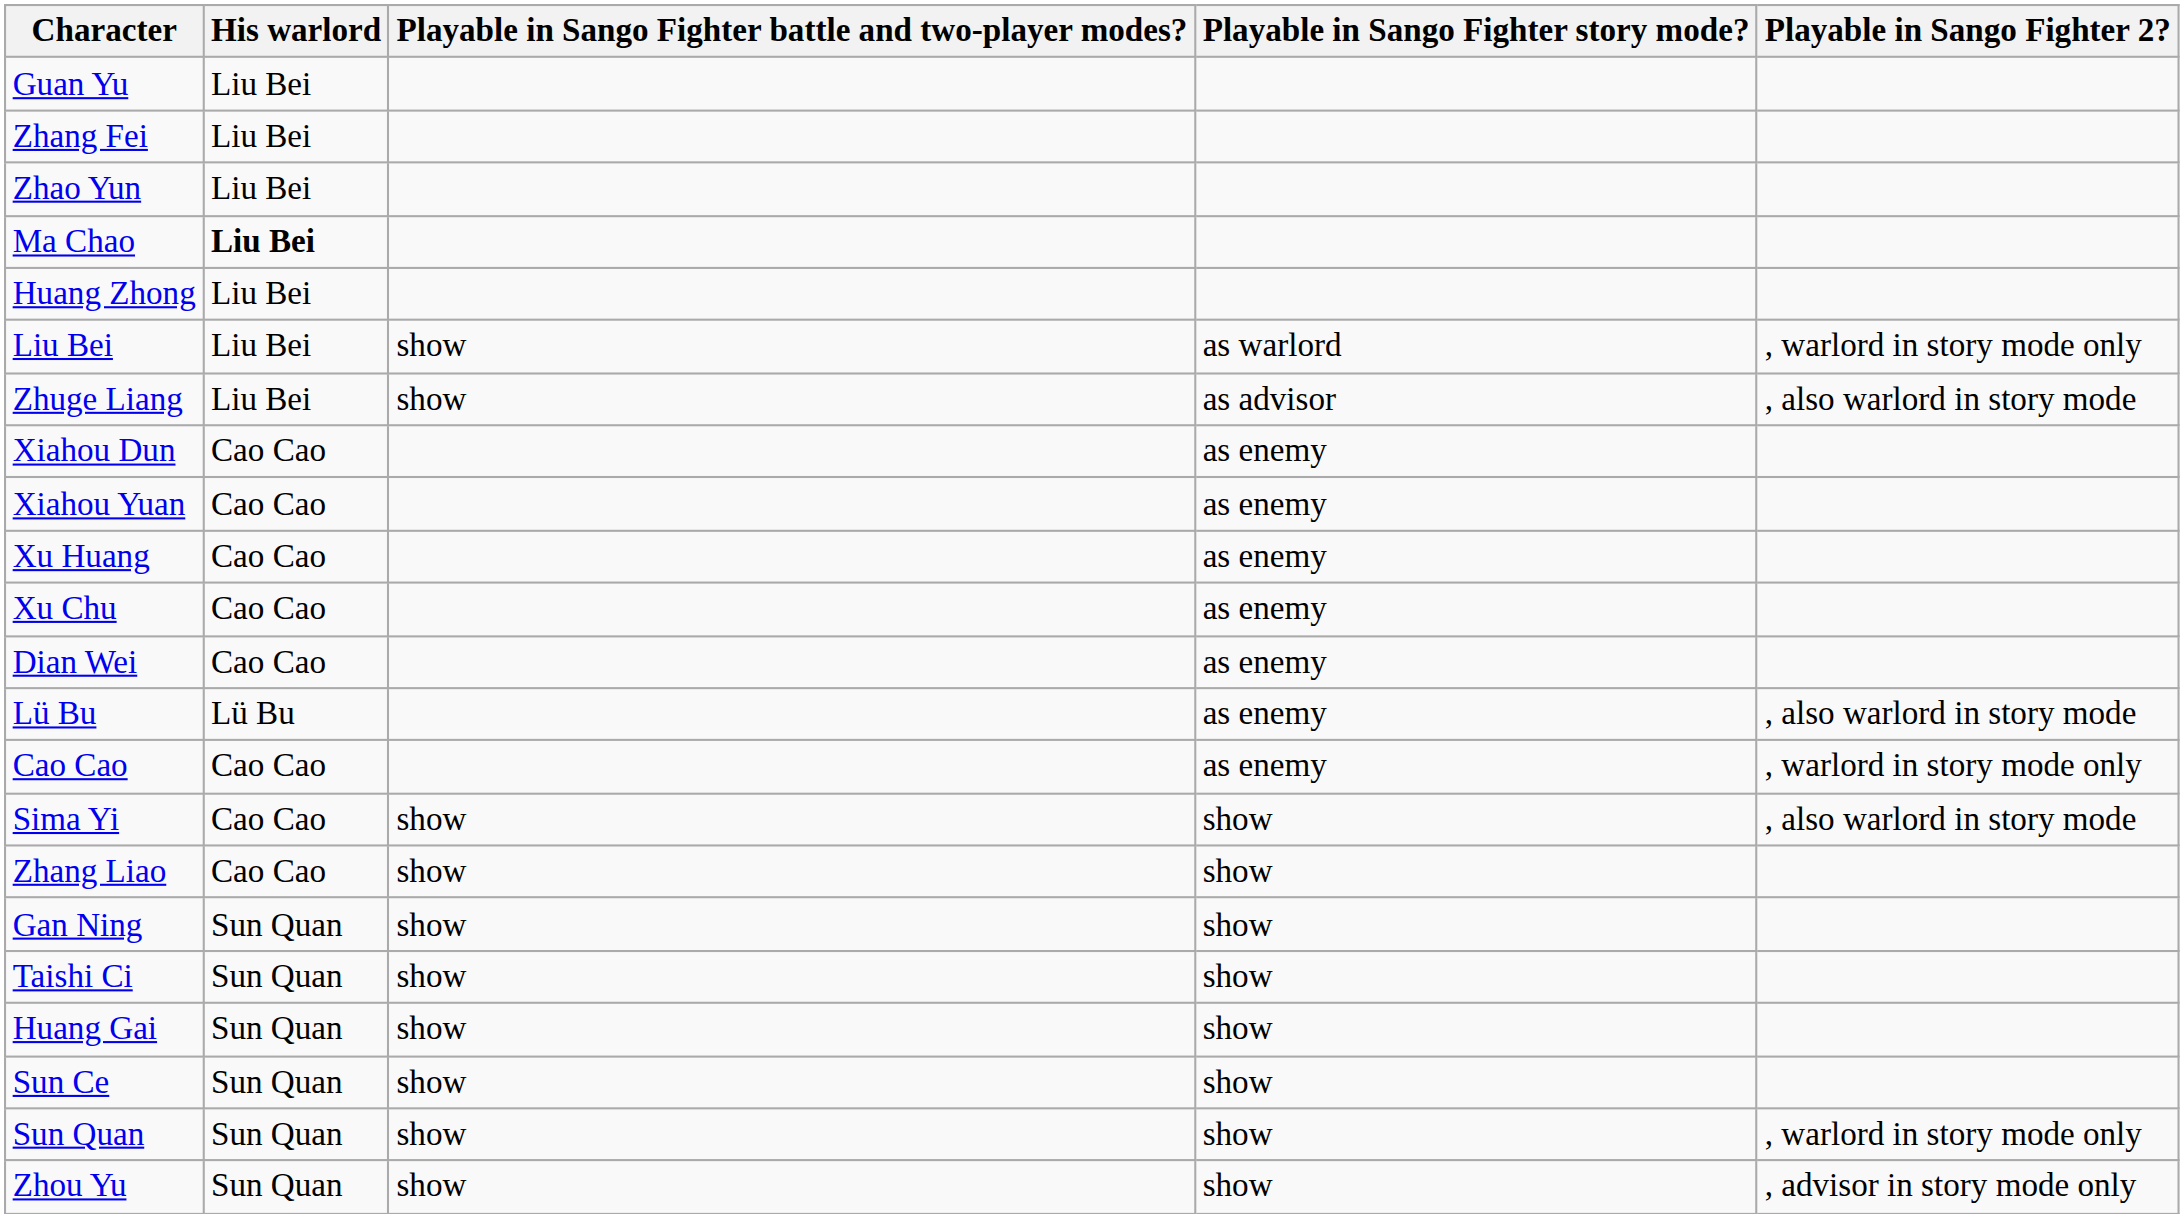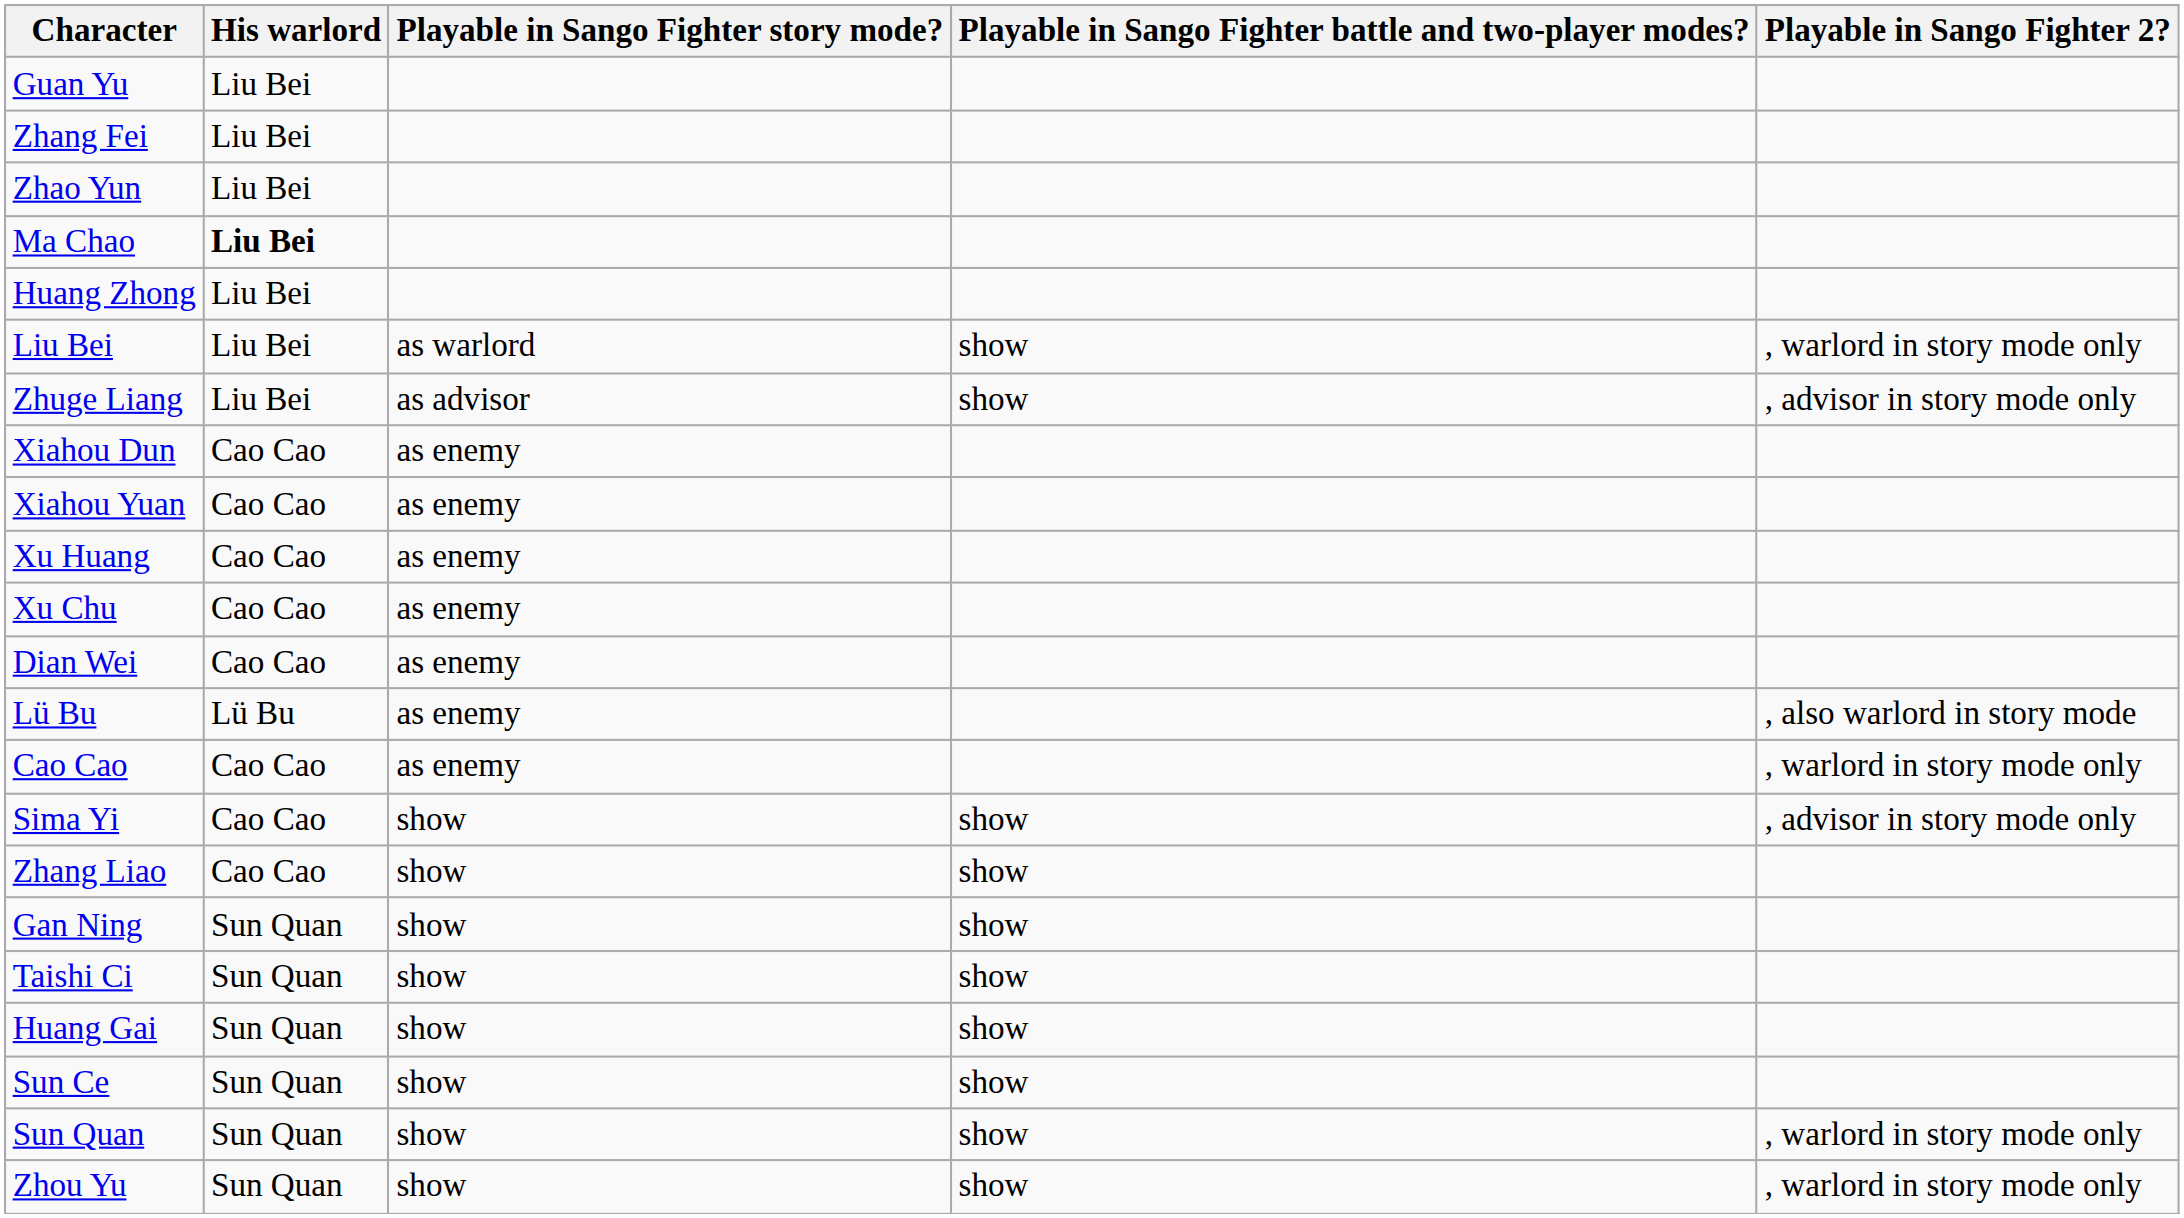columns swapped: Playable in Sango Fighter story mode? <-> Playable in Sango Fighter battle and two-player modes?
Zhuge Liang | Playable in Sango Fighter 2?: , also warlord in story mode -> , advisor in story mode only
Sima Yi | Playable in Sango Fighter 2?: , also warlord in story mode -> , advisor in story mode only
Zhou Yu | Playable in Sango Fighter 2?: , advisor in story mode only -> , warlord in story mode only
